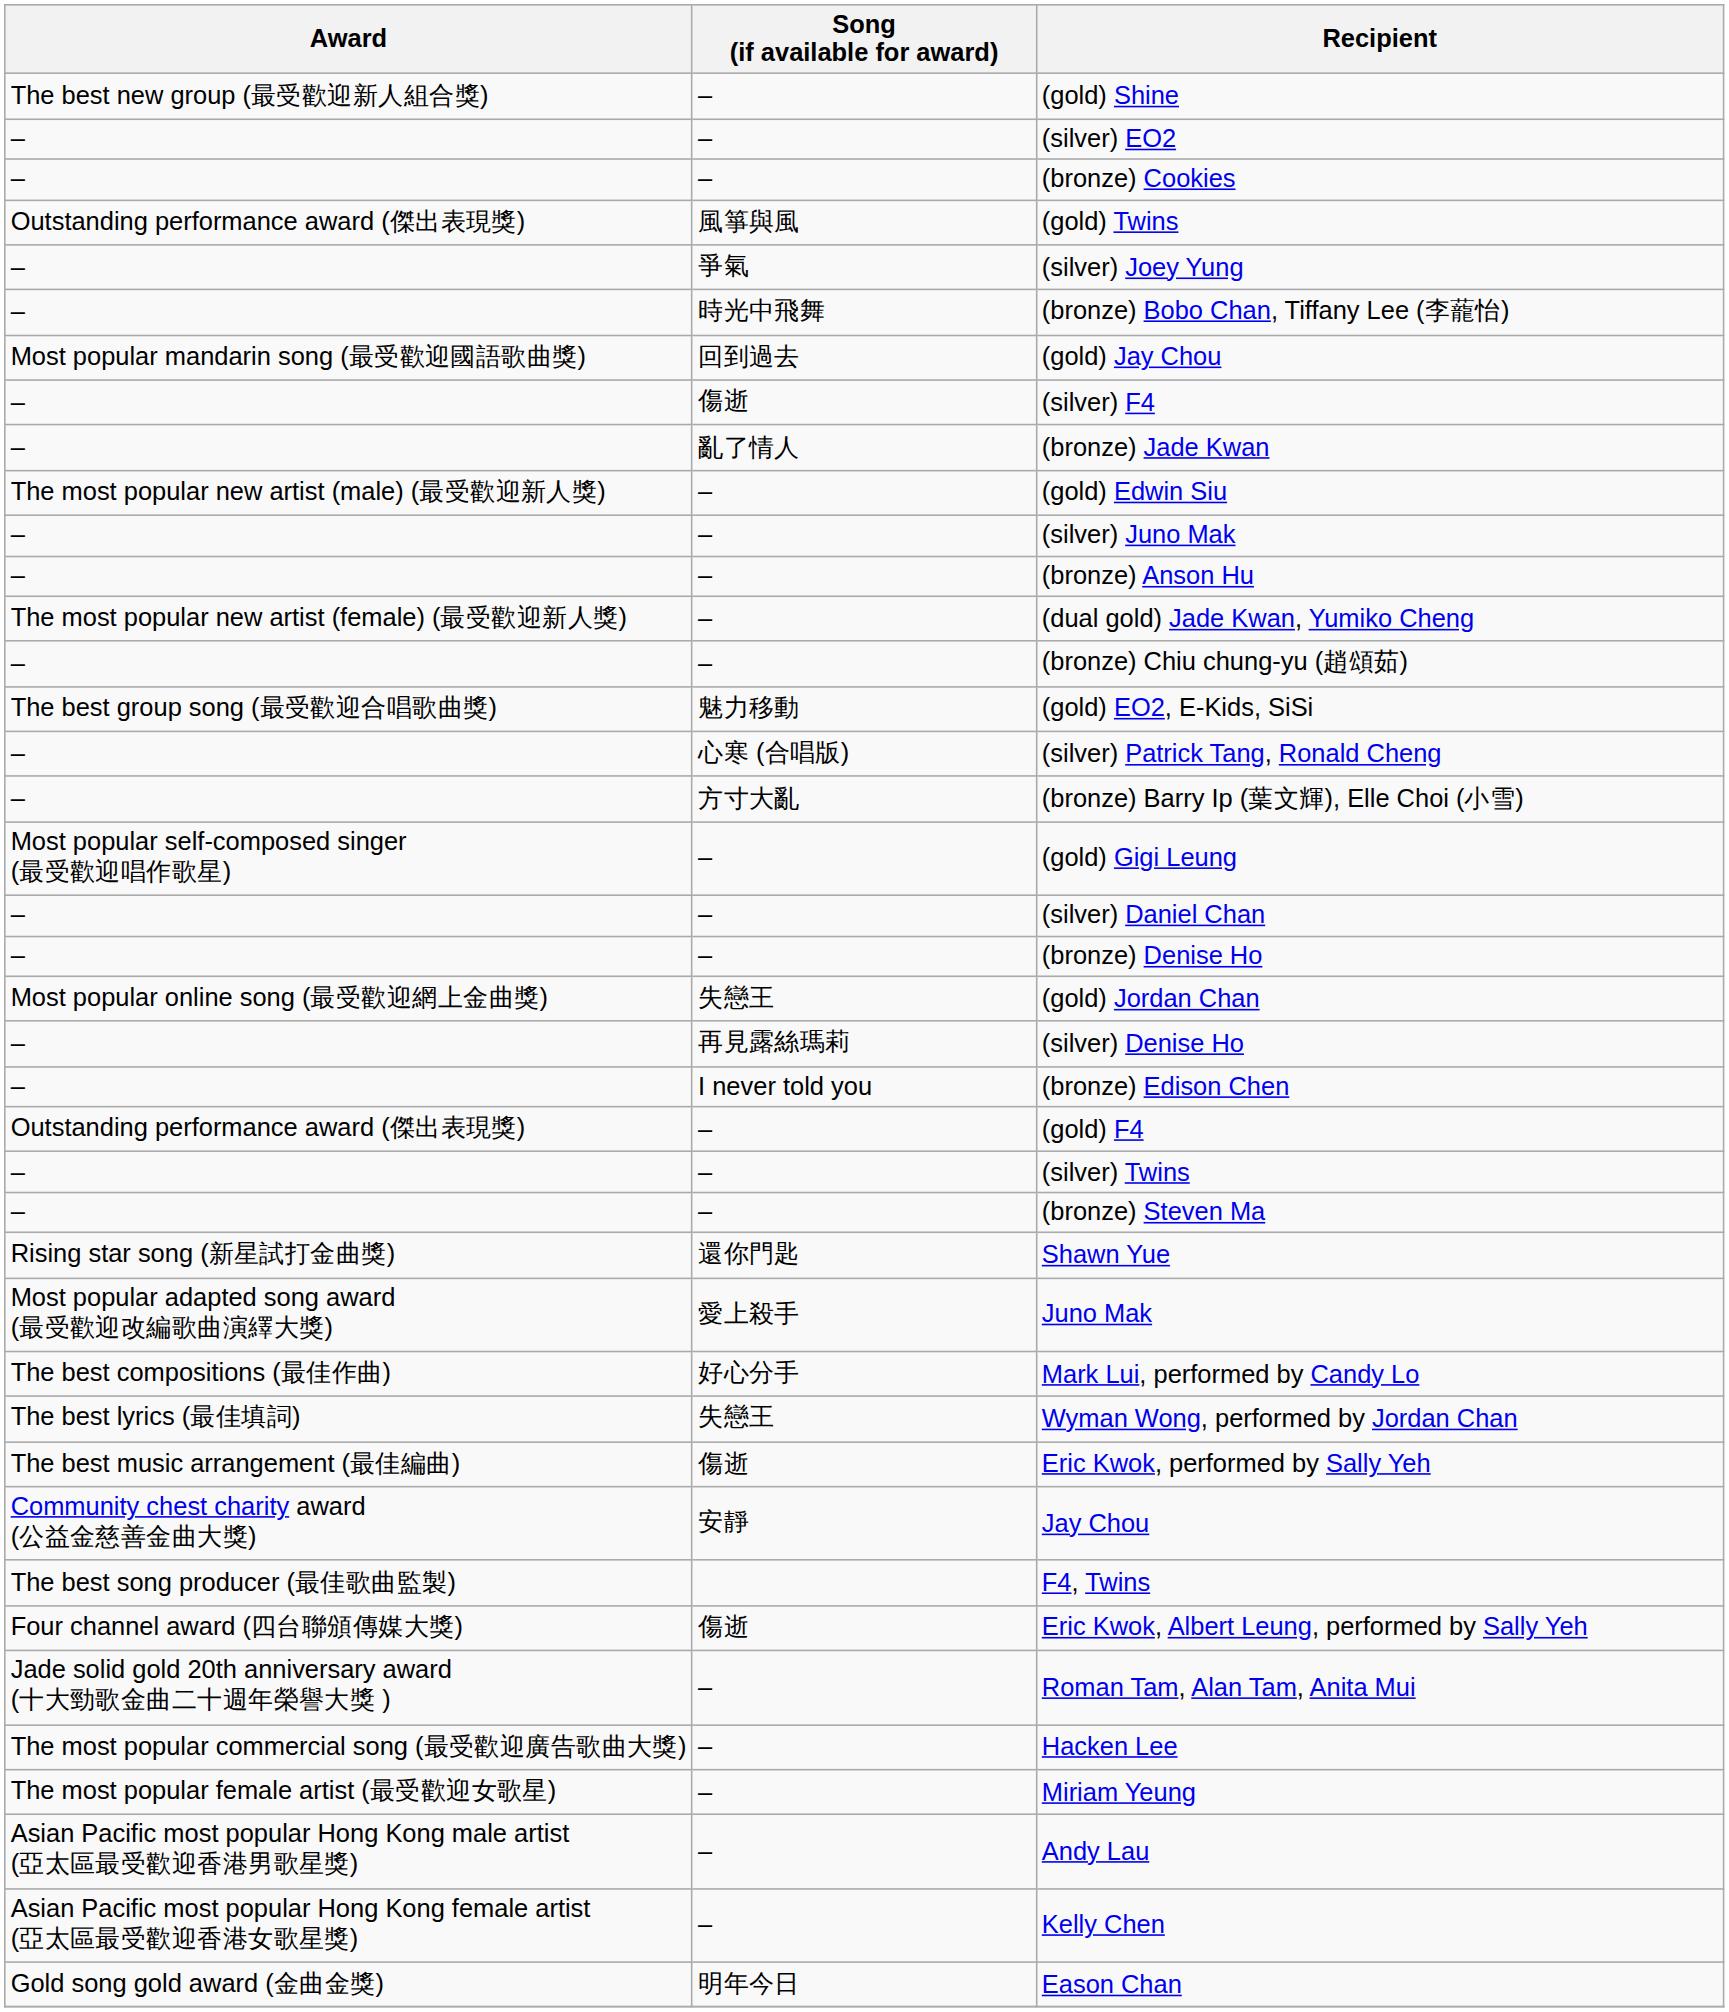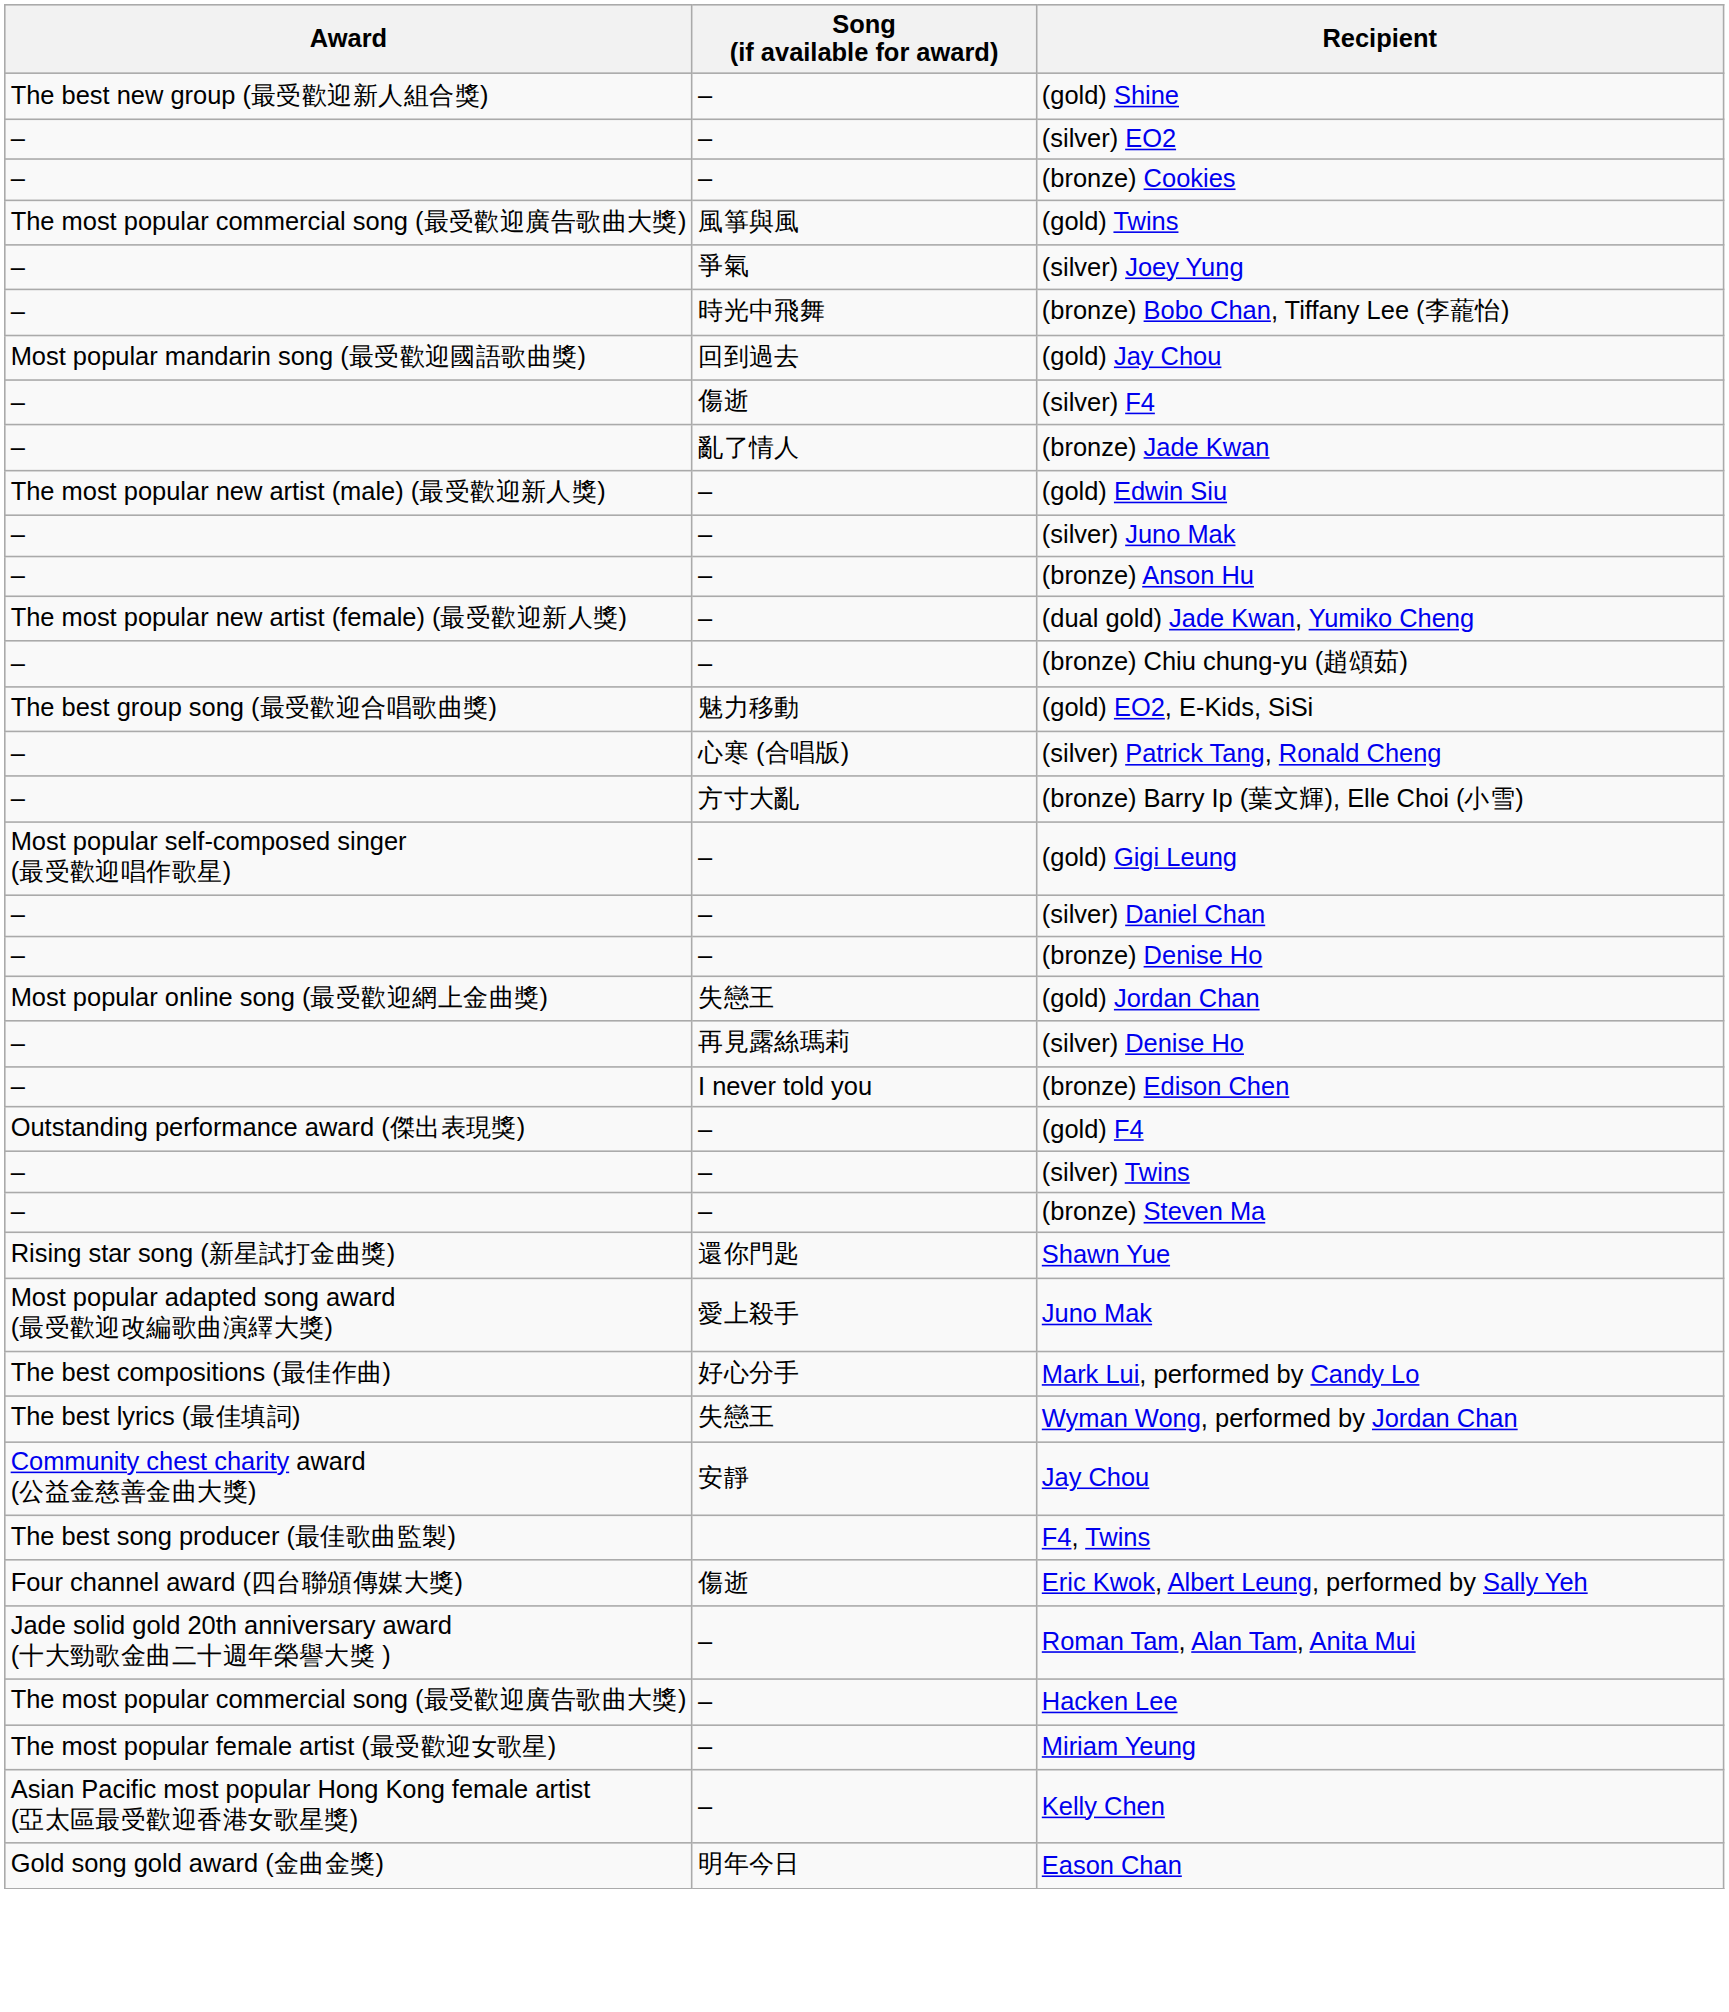(gold) Twins | Award: Outstanding performance award (傑出表現獎) -> The most popular commercial song (最受歡迎廣告歌曲大獎)
- row: The best music arrangement (最佳編曲) | 傷逝 | Eric Kwok, performed by Sally Yeh
- row: Asian Pacific most popular Hong Kong male artist (亞太區最受歡迎香港男歌星獎) | – | Andy Lau
